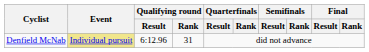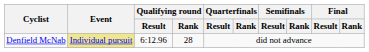Denfield McNab | Qualifying round / Rank: 31 -> 28
